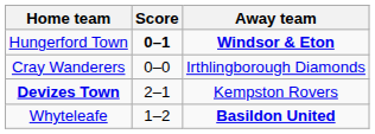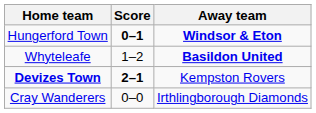rows swapped: Whyteleafe <-> Cray Wanderers
Devizes Town | Score: normal -> bold
